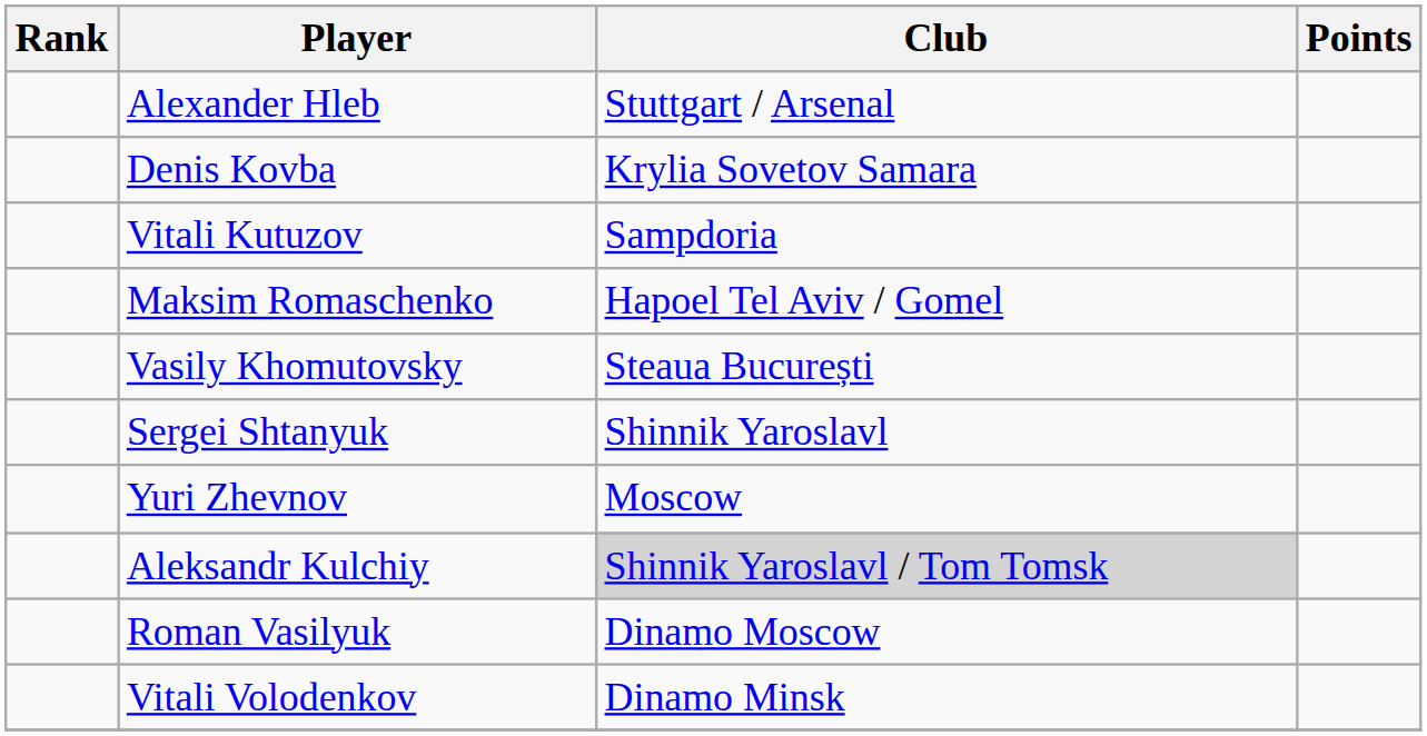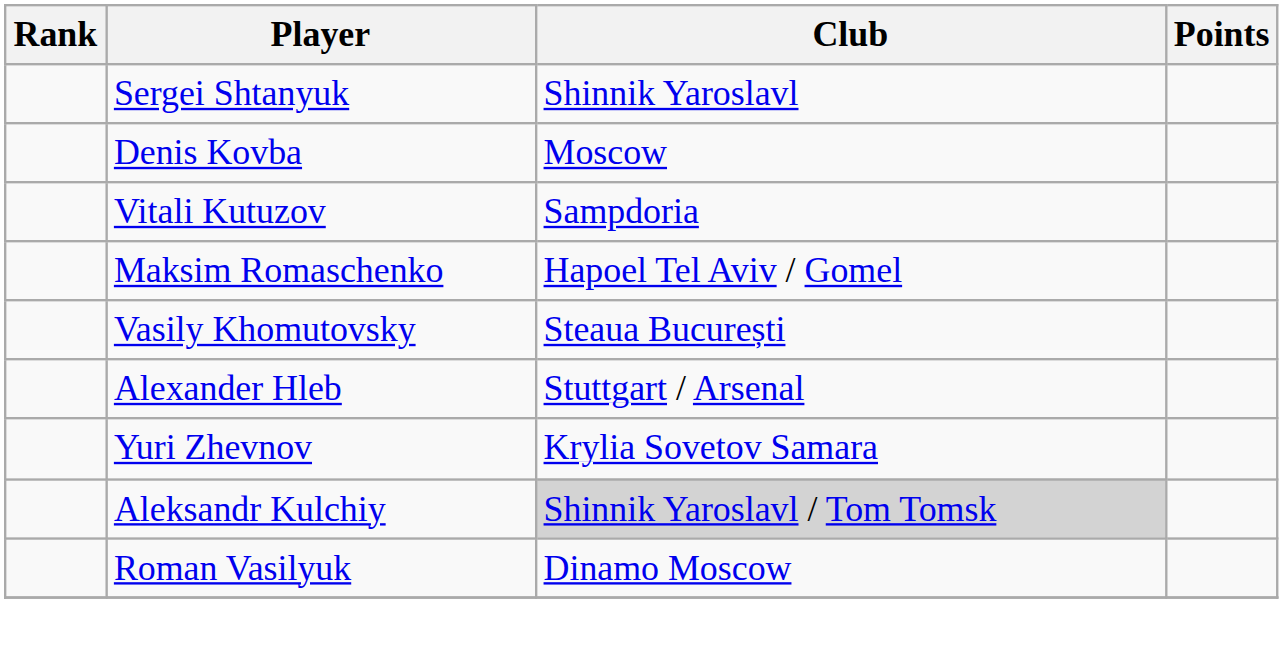rows swapped: Alexander Hleb <-> Sergei Shtanyuk
Denis Kovba | Club: Krylia Sovetov Samara -> Moscow
Yuri Zhevnov | Club: Moscow -> Krylia Sovetov Samara
- row: Vitali Volodenkov | Dinamo Minsk
